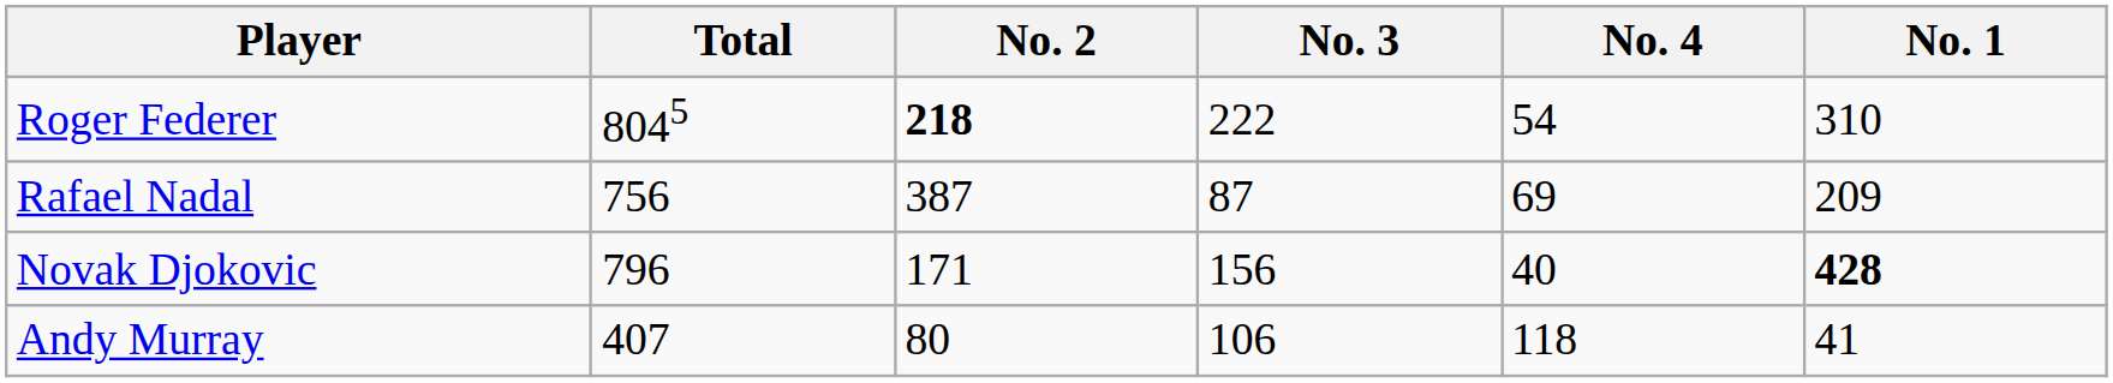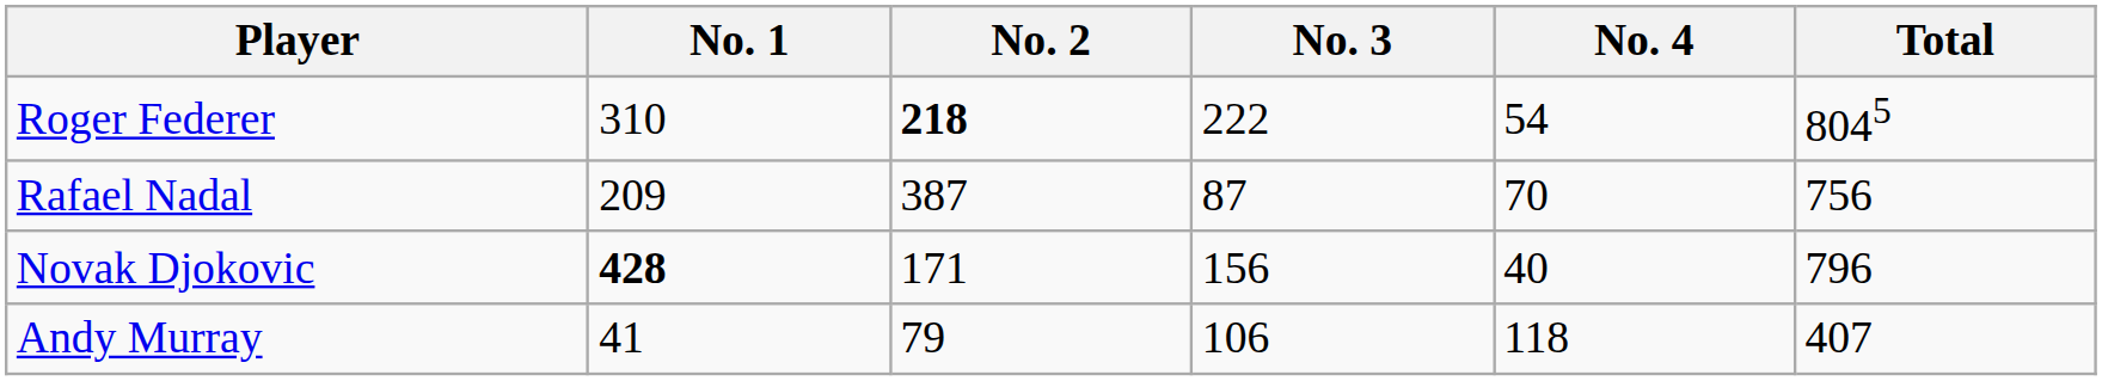columns swapped: No. 1 <-> Total
Rafael Nadal | No. 4: 69 -> 70
Andy Murray | No. 2: 80 -> 79
